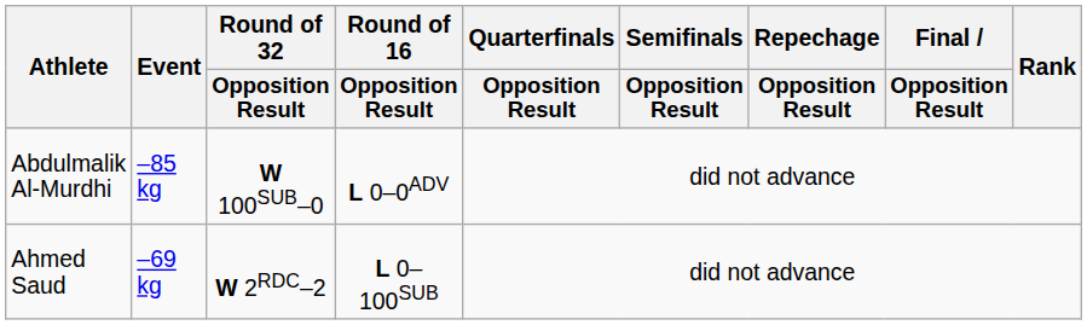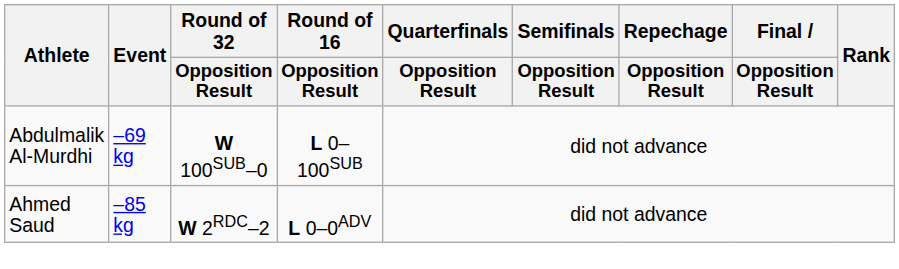Abdulmalik Al-Murdhi | Event: –85 kg -> –69 kg
Abdulmalik Al-Murdhi | Round of 16 / Opposition Result: L 0–0ADV -> L 0–100SUB
Ahmed Saud | Event: –69 kg -> –85 kg
Ahmed Saud | Round of 16 / Opposition Result: L 0–100SUB -> L 0–0ADV
